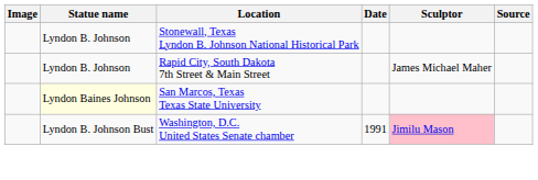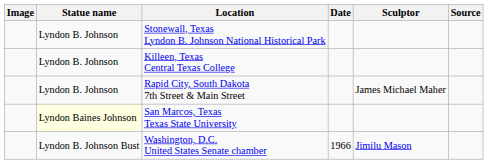+ row: Lyndon B. Johnson | Killeen, Texas Central Texas College
Washington, D.C. United States Senate chamber | Date: 1991 -> 1966
Washington, D.C. United States Senate chamber | Sculptor: pink background -> no background
